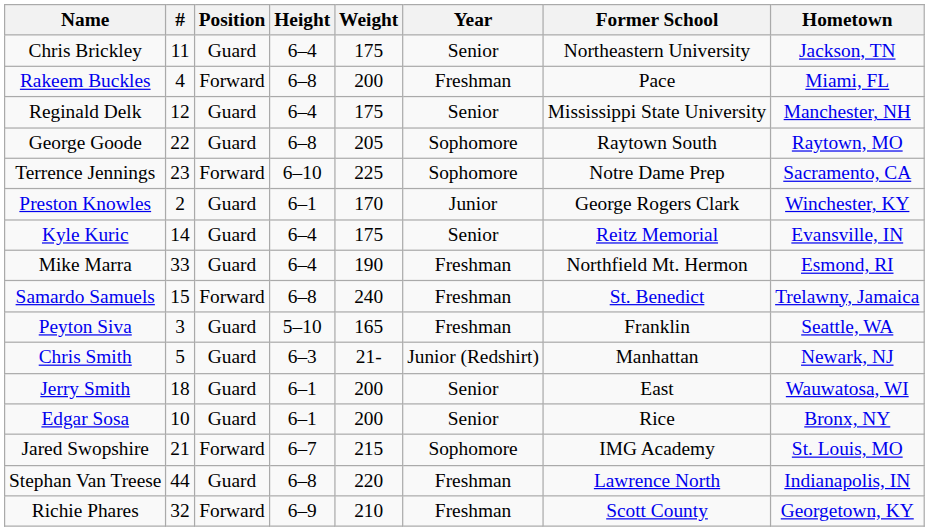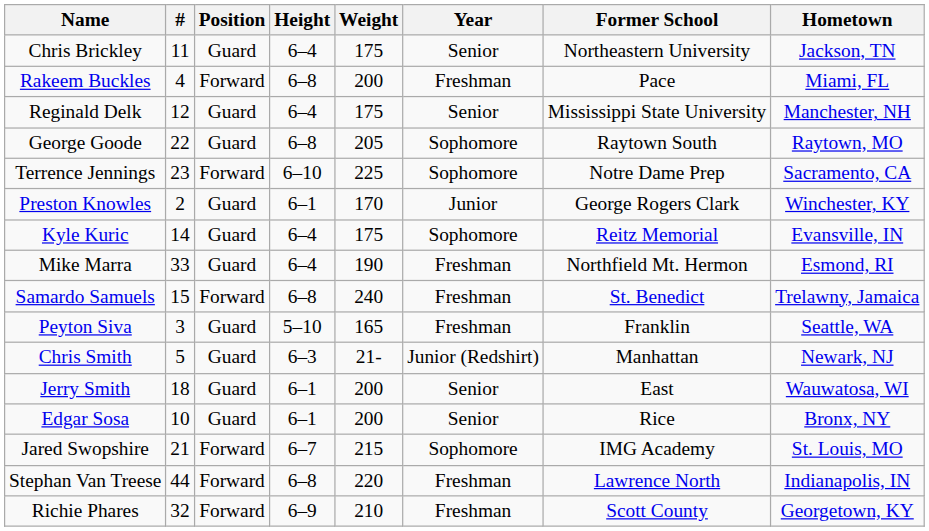Kyle Kuric | Year: Senior -> Sophomore
Stephan Van Treese | Position: Guard -> Forward
